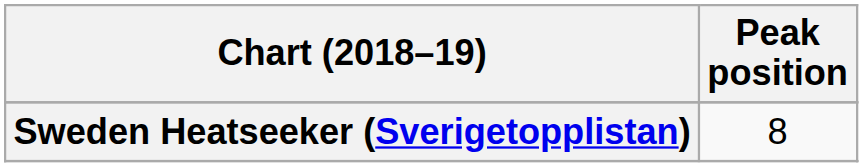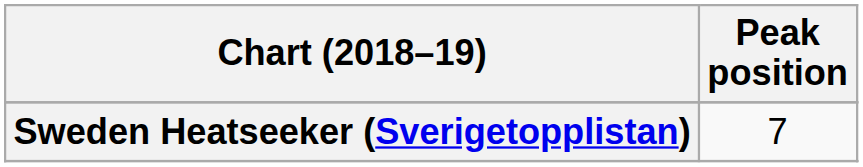Sweden Heatseeker (Sverigetopplistan) | Peak position: 8 -> 7
